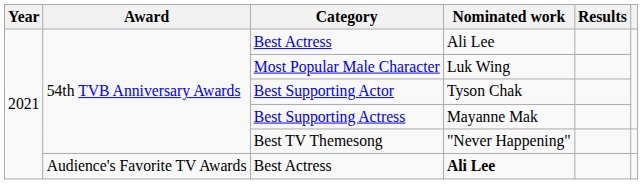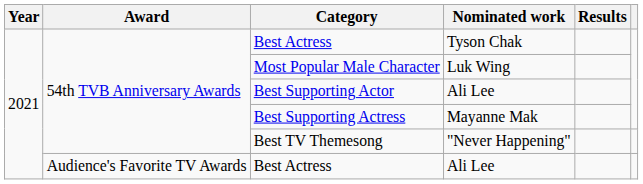54th TVB Anniversary Awards / Best Actress | Nominated work: Ali Lee -> Tyson Chak
Best Supporting Actor | Nominated work: Tyson Chak -> Ali Lee
Audience's Favorite TV Awards / Best Actress | Nominated work: bold -> normal
